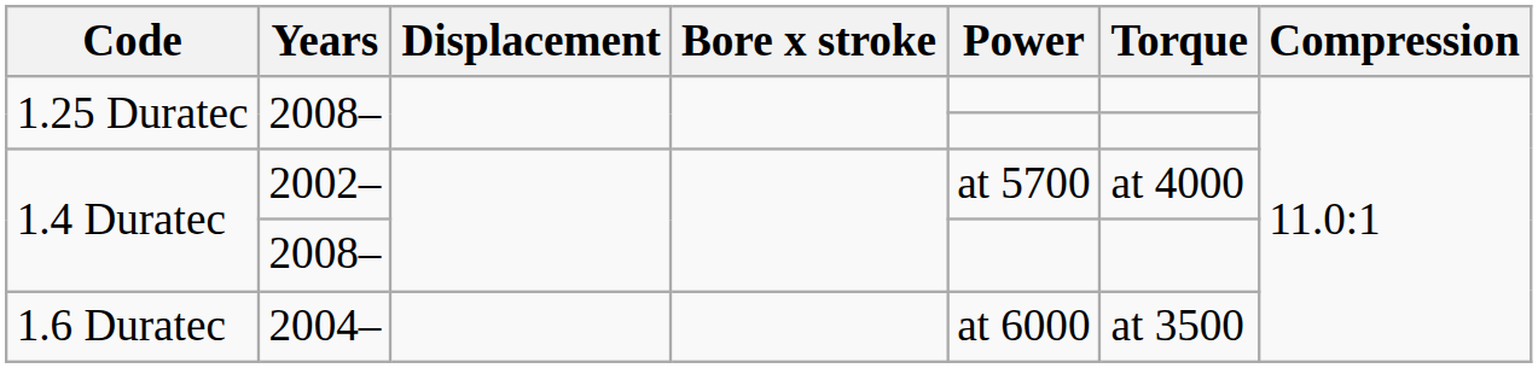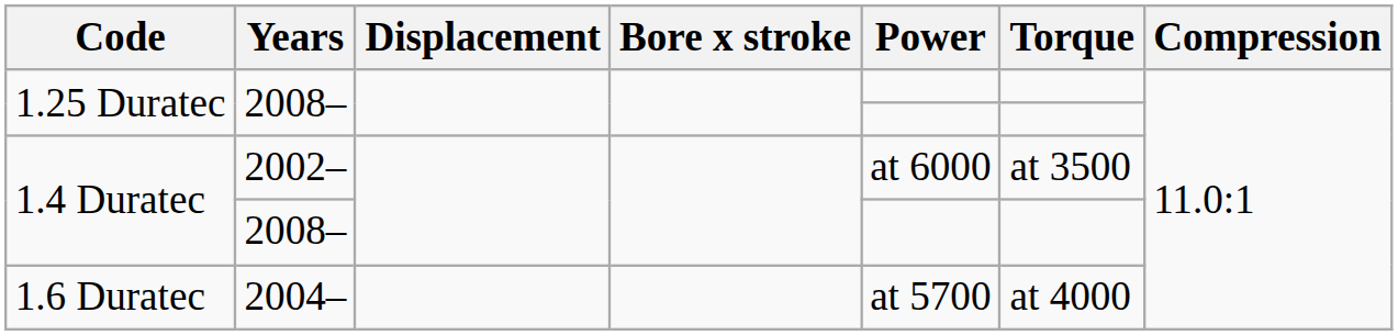1.4 Duratec / 2002– | Power: at 5700 -> at 6000
1.4 Duratec / 2002– | Torque: at 4000 -> at 3500
1.6 Duratec | Power: at 6000 -> at 5700
1.6 Duratec | Torque: at 3500 -> at 4000
